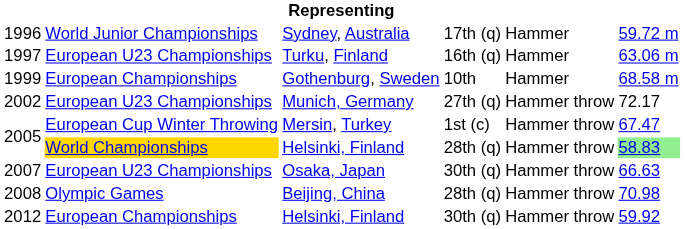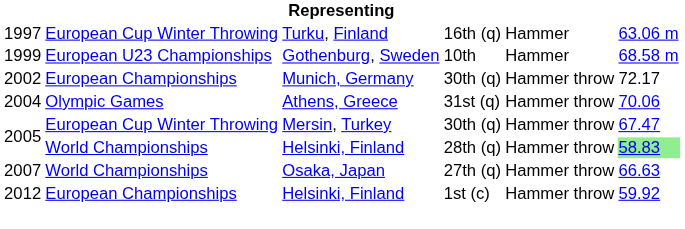- row: 1996 | World Junior Championships | Sydney, Australia | 17th (q) | Hammer | 59.72 m
Turku, Finland | column 2: European U23 Championships -> European Cup Winter Throwing
Gothenburg, Sweden | column 2: European Championships -> European U23 Championships
Munich, Germany | column 2: European U23 Championships -> European Championships
Munich, Germany | column 4: 27th (q) -> 30th (q)
+ row: 2004 | Olympic Games | Athens, Greece | 31st (q) | Hammer throw | 70.06
Mersin, Turkey | column 4: 1st (c) -> 30th (q)
2005 / Helsinki, Finland | column 2: gold background -> no background
Osaka, Japan | column 2: European U23 Championships -> World Championships
Osaka, Japan | column 4: 30th (q) -> 27th (q)
- row: 2008 | Olympic Games | Beijing, China | 28th (q) | Hammer throw | 70.98
2012 / Helsinki, Finland | column 4: 30th (q) -> 1st (c)
